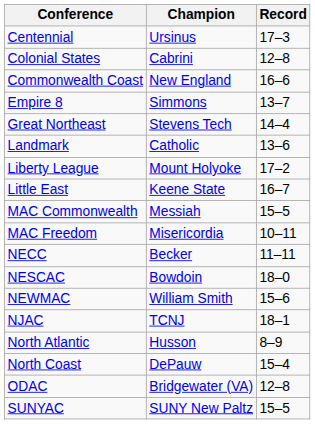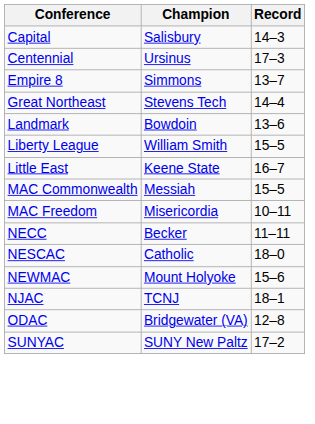+ row: Capital | Salisbury | 14–3
- row: Colonial States | Cabrini | 12–8
- row: Commonwealth Coast | New England | 16–6
Landmark | Champion: Catholic -> Bowdoin
Liberty League | Champion: Mount Holyoke -> William Smith
Liberty League | Record: 17–2 -> 15–5
NESCAC | Champion: Bowdoin -> Catholic
NEWMAC | Champion: William Smith -> Mount Holyoke
- row: North Atlantic | Husson | 8–9
- row: North Coast | DePauw | 15–4
SUNYAC | Record: 15–5 -> 17–2
